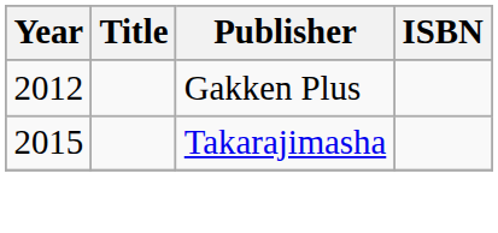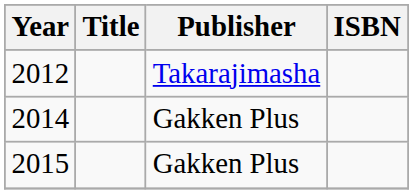2012 | Publisher: Gakken Plus -> Takarajimasha
+ row: 2014 | Gakken Plus
2015 | Publisher: Takarajimasha -> Gakken Plus
